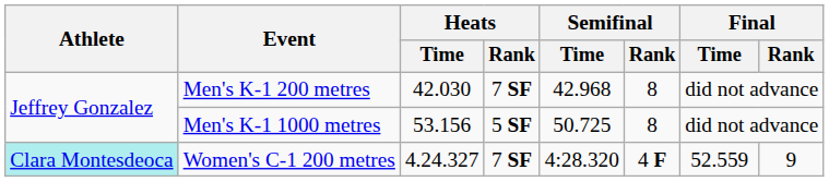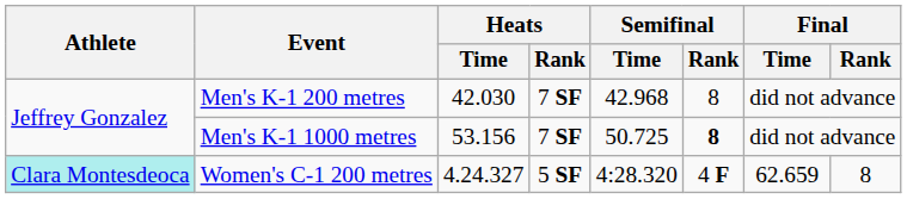Men's K-1 1000 metres | Heats / Rank: 5 SF -> 7 SF
Men's K-1 1000 metres | Semifinal / Rank: normal -> bold
Women's C-1 200 metres | Heats / Rank: 7 SF -> 5 SF
Women's C-1 200 metres | Final / Time: 52.559 -> 62.659
Women's C-1 200 metres | Final / Rank: 9 -> 8
